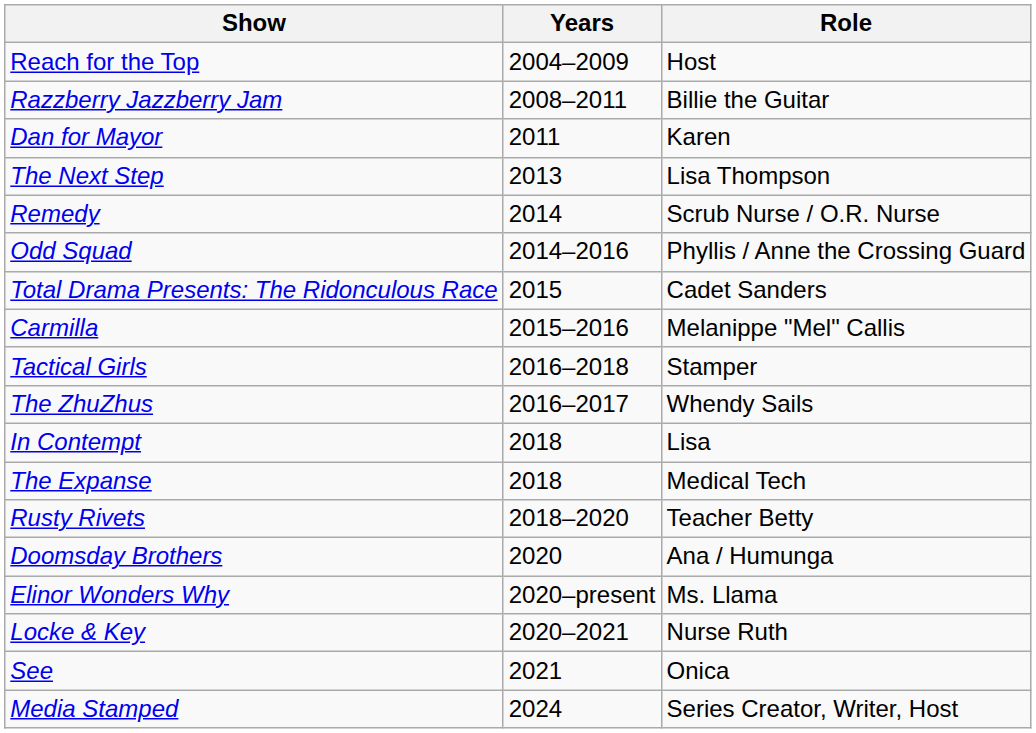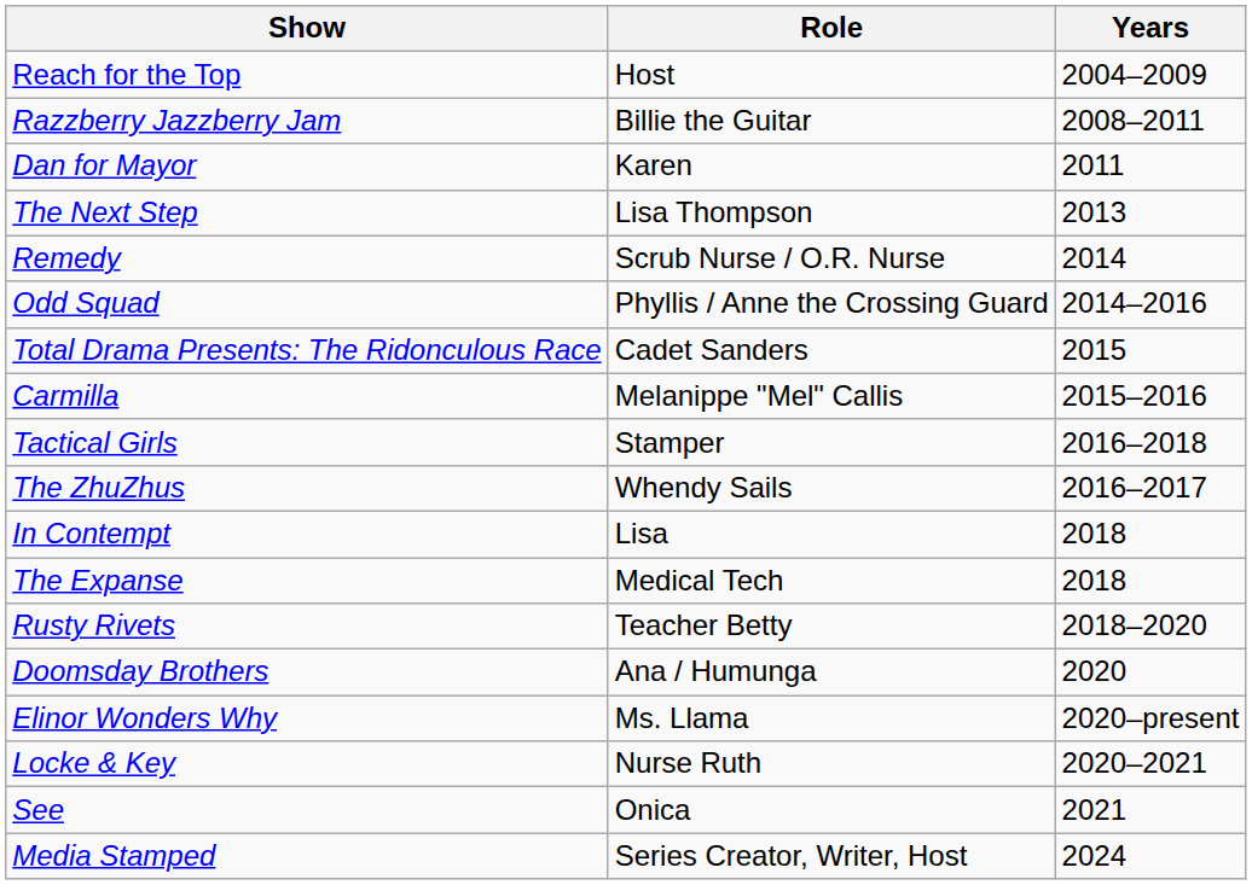columns swapped: Role <-> Years
